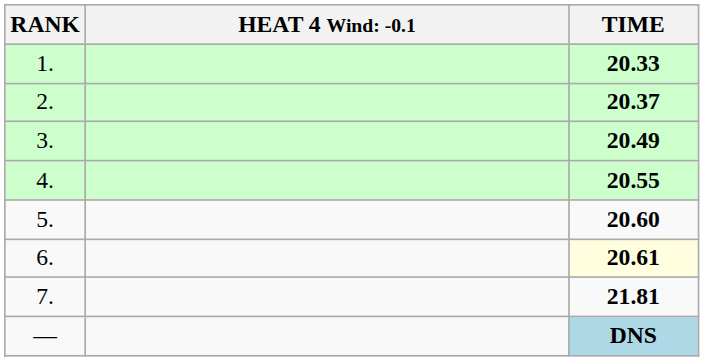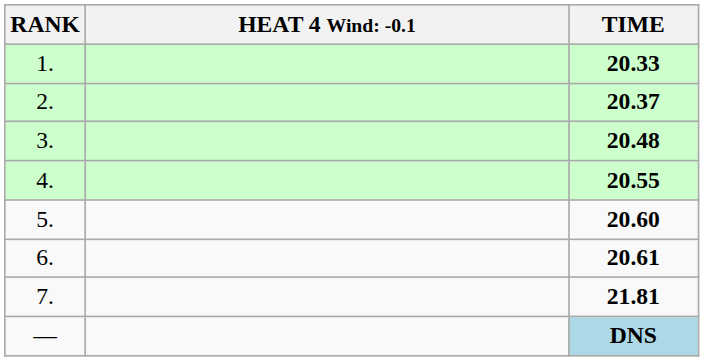3. | TIME: 20.49 -> 20.48
6. | TIME: lightyellow background -> no background
